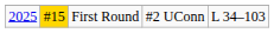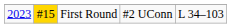First Round | column 1: 2025 -> 2023
